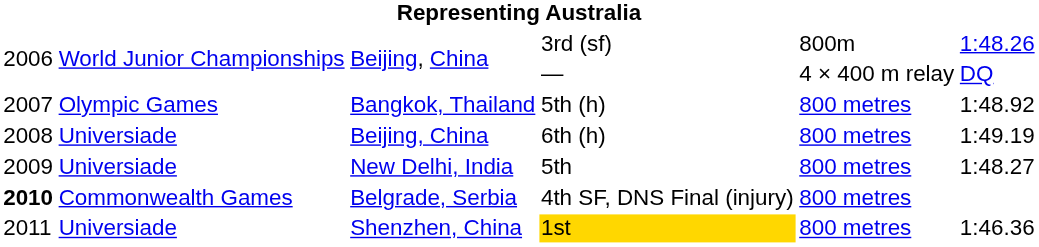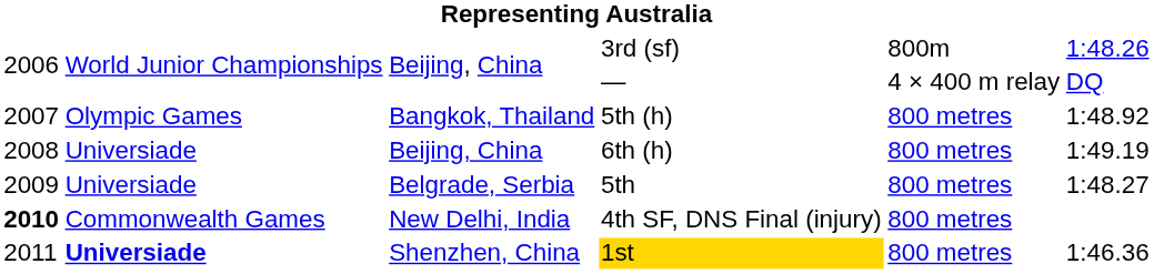5th | column 3: New Delhi, India -> Belgrade, Serbia
4th SF, DNS Final (injury) | column 3: Belgrade, Serbia -> New Delhi, India
1st | column 2: normal -> bold
